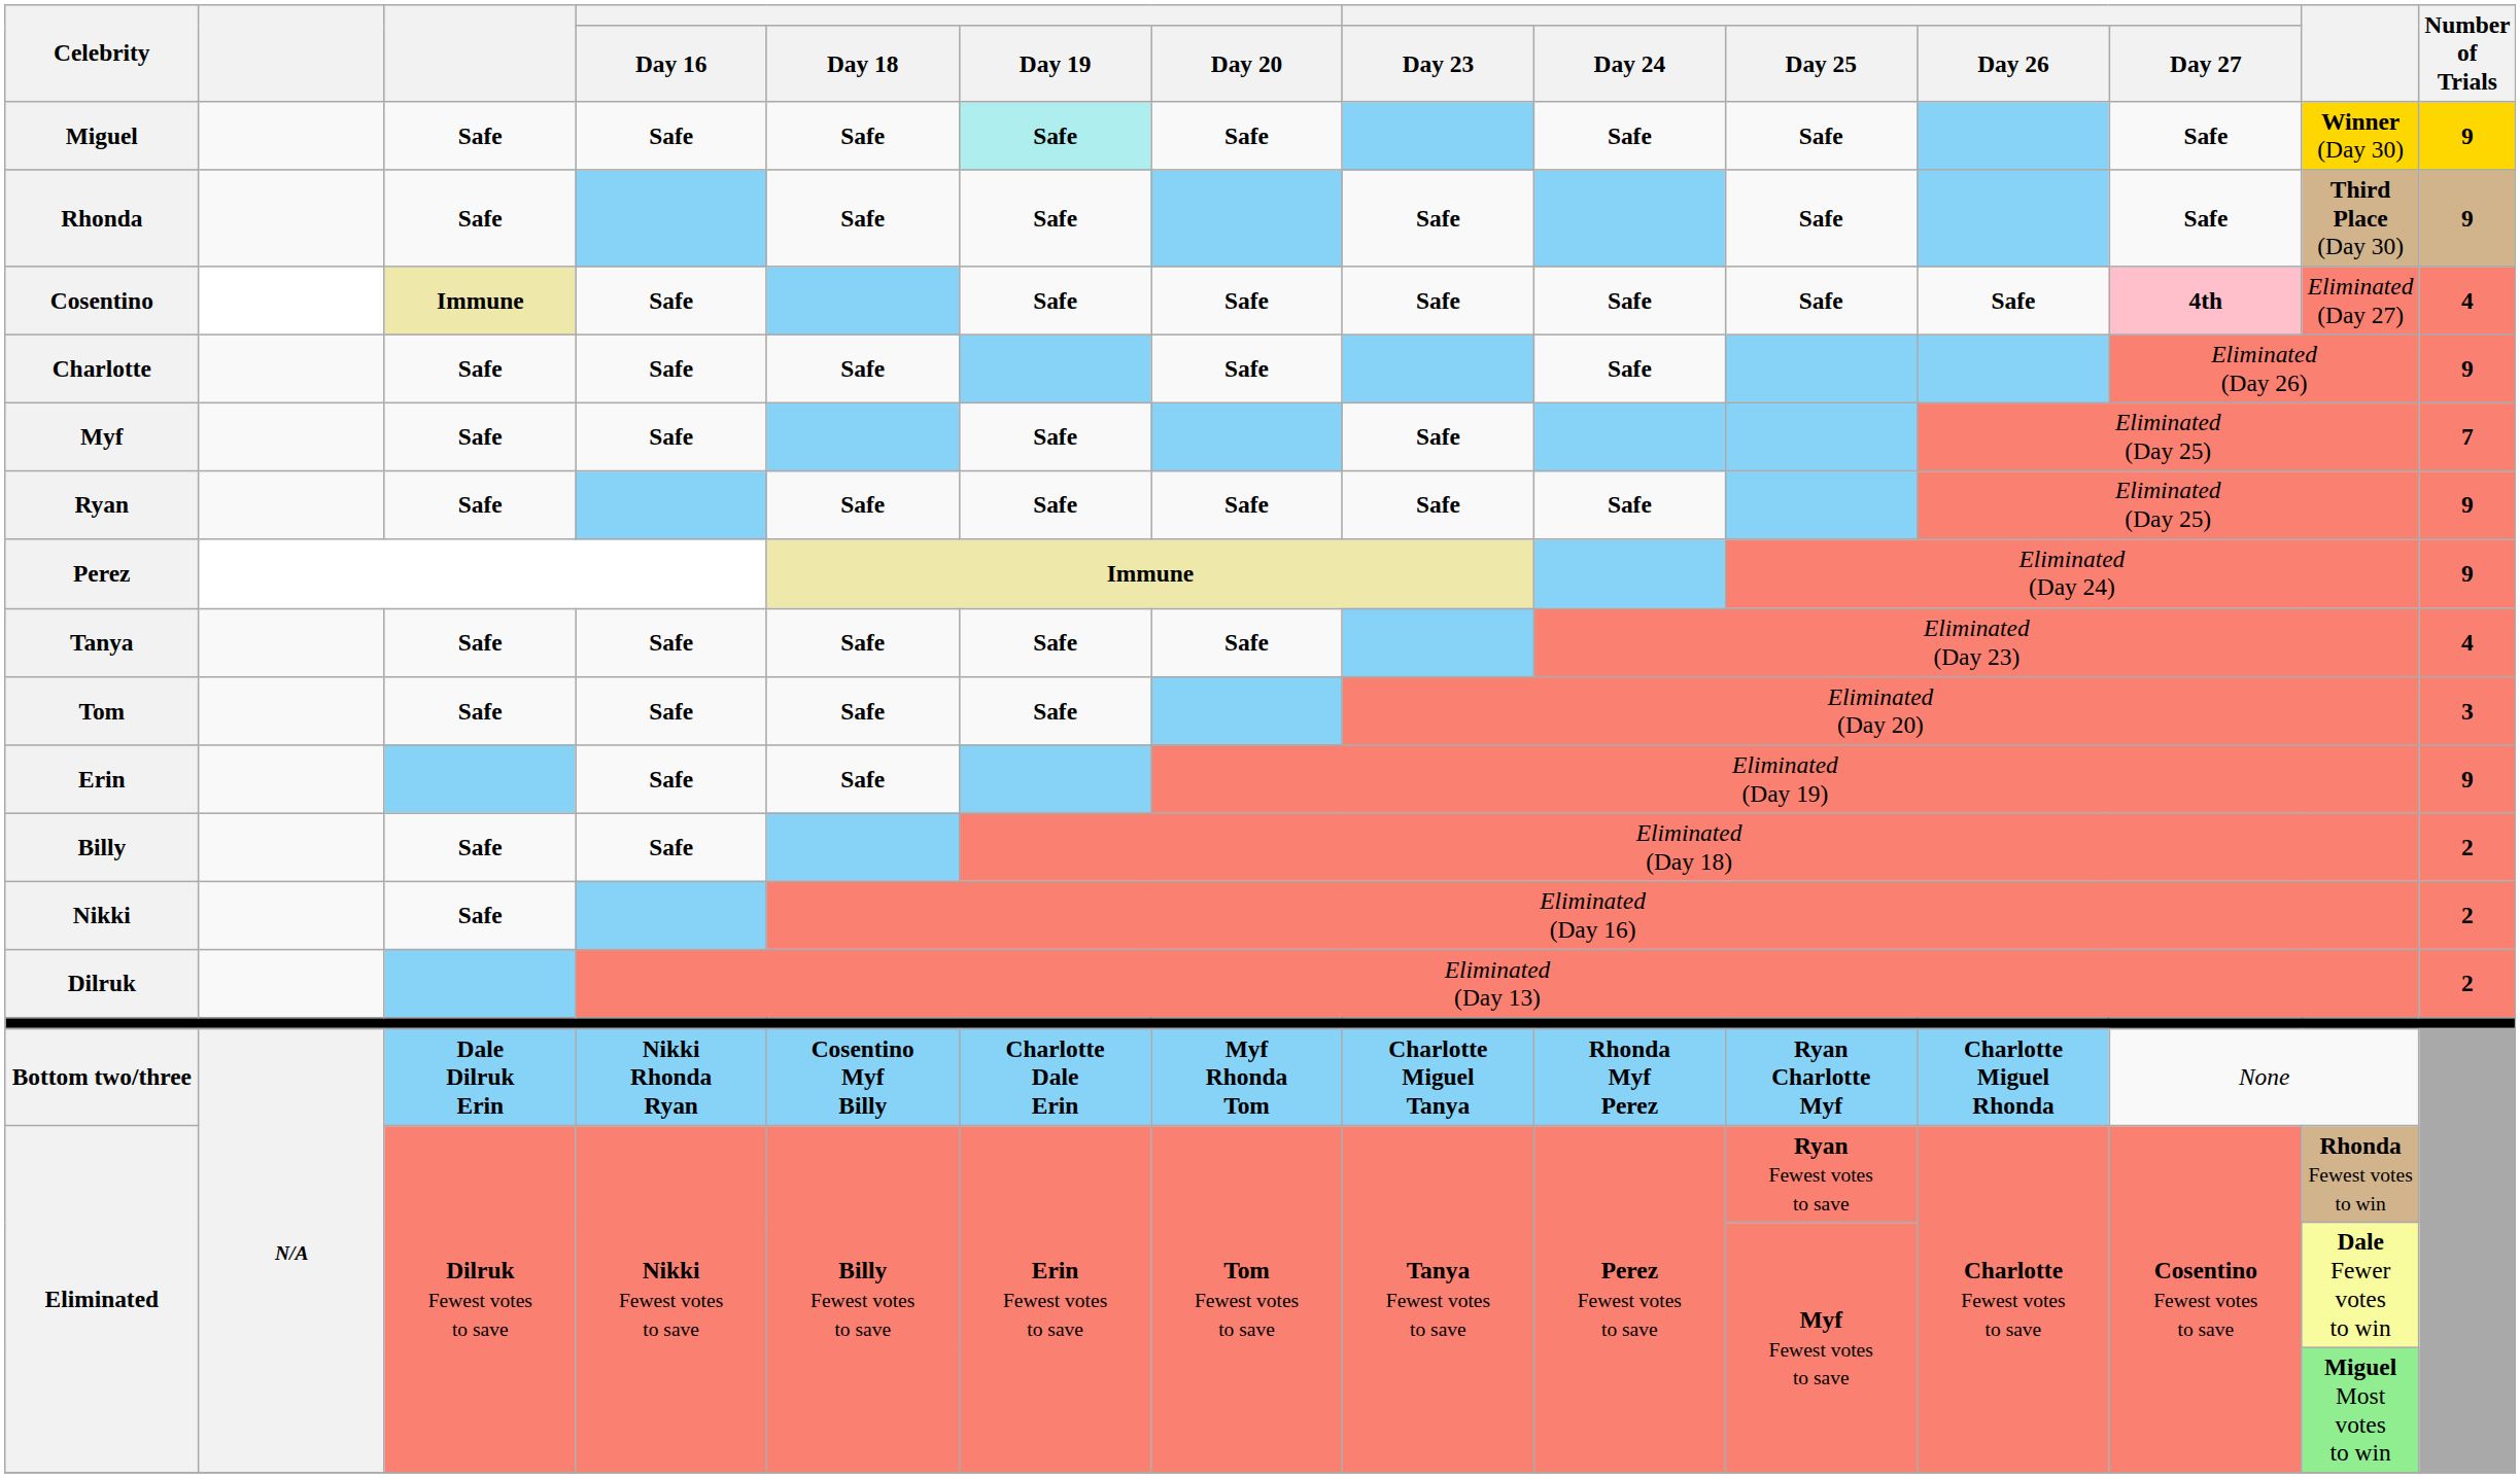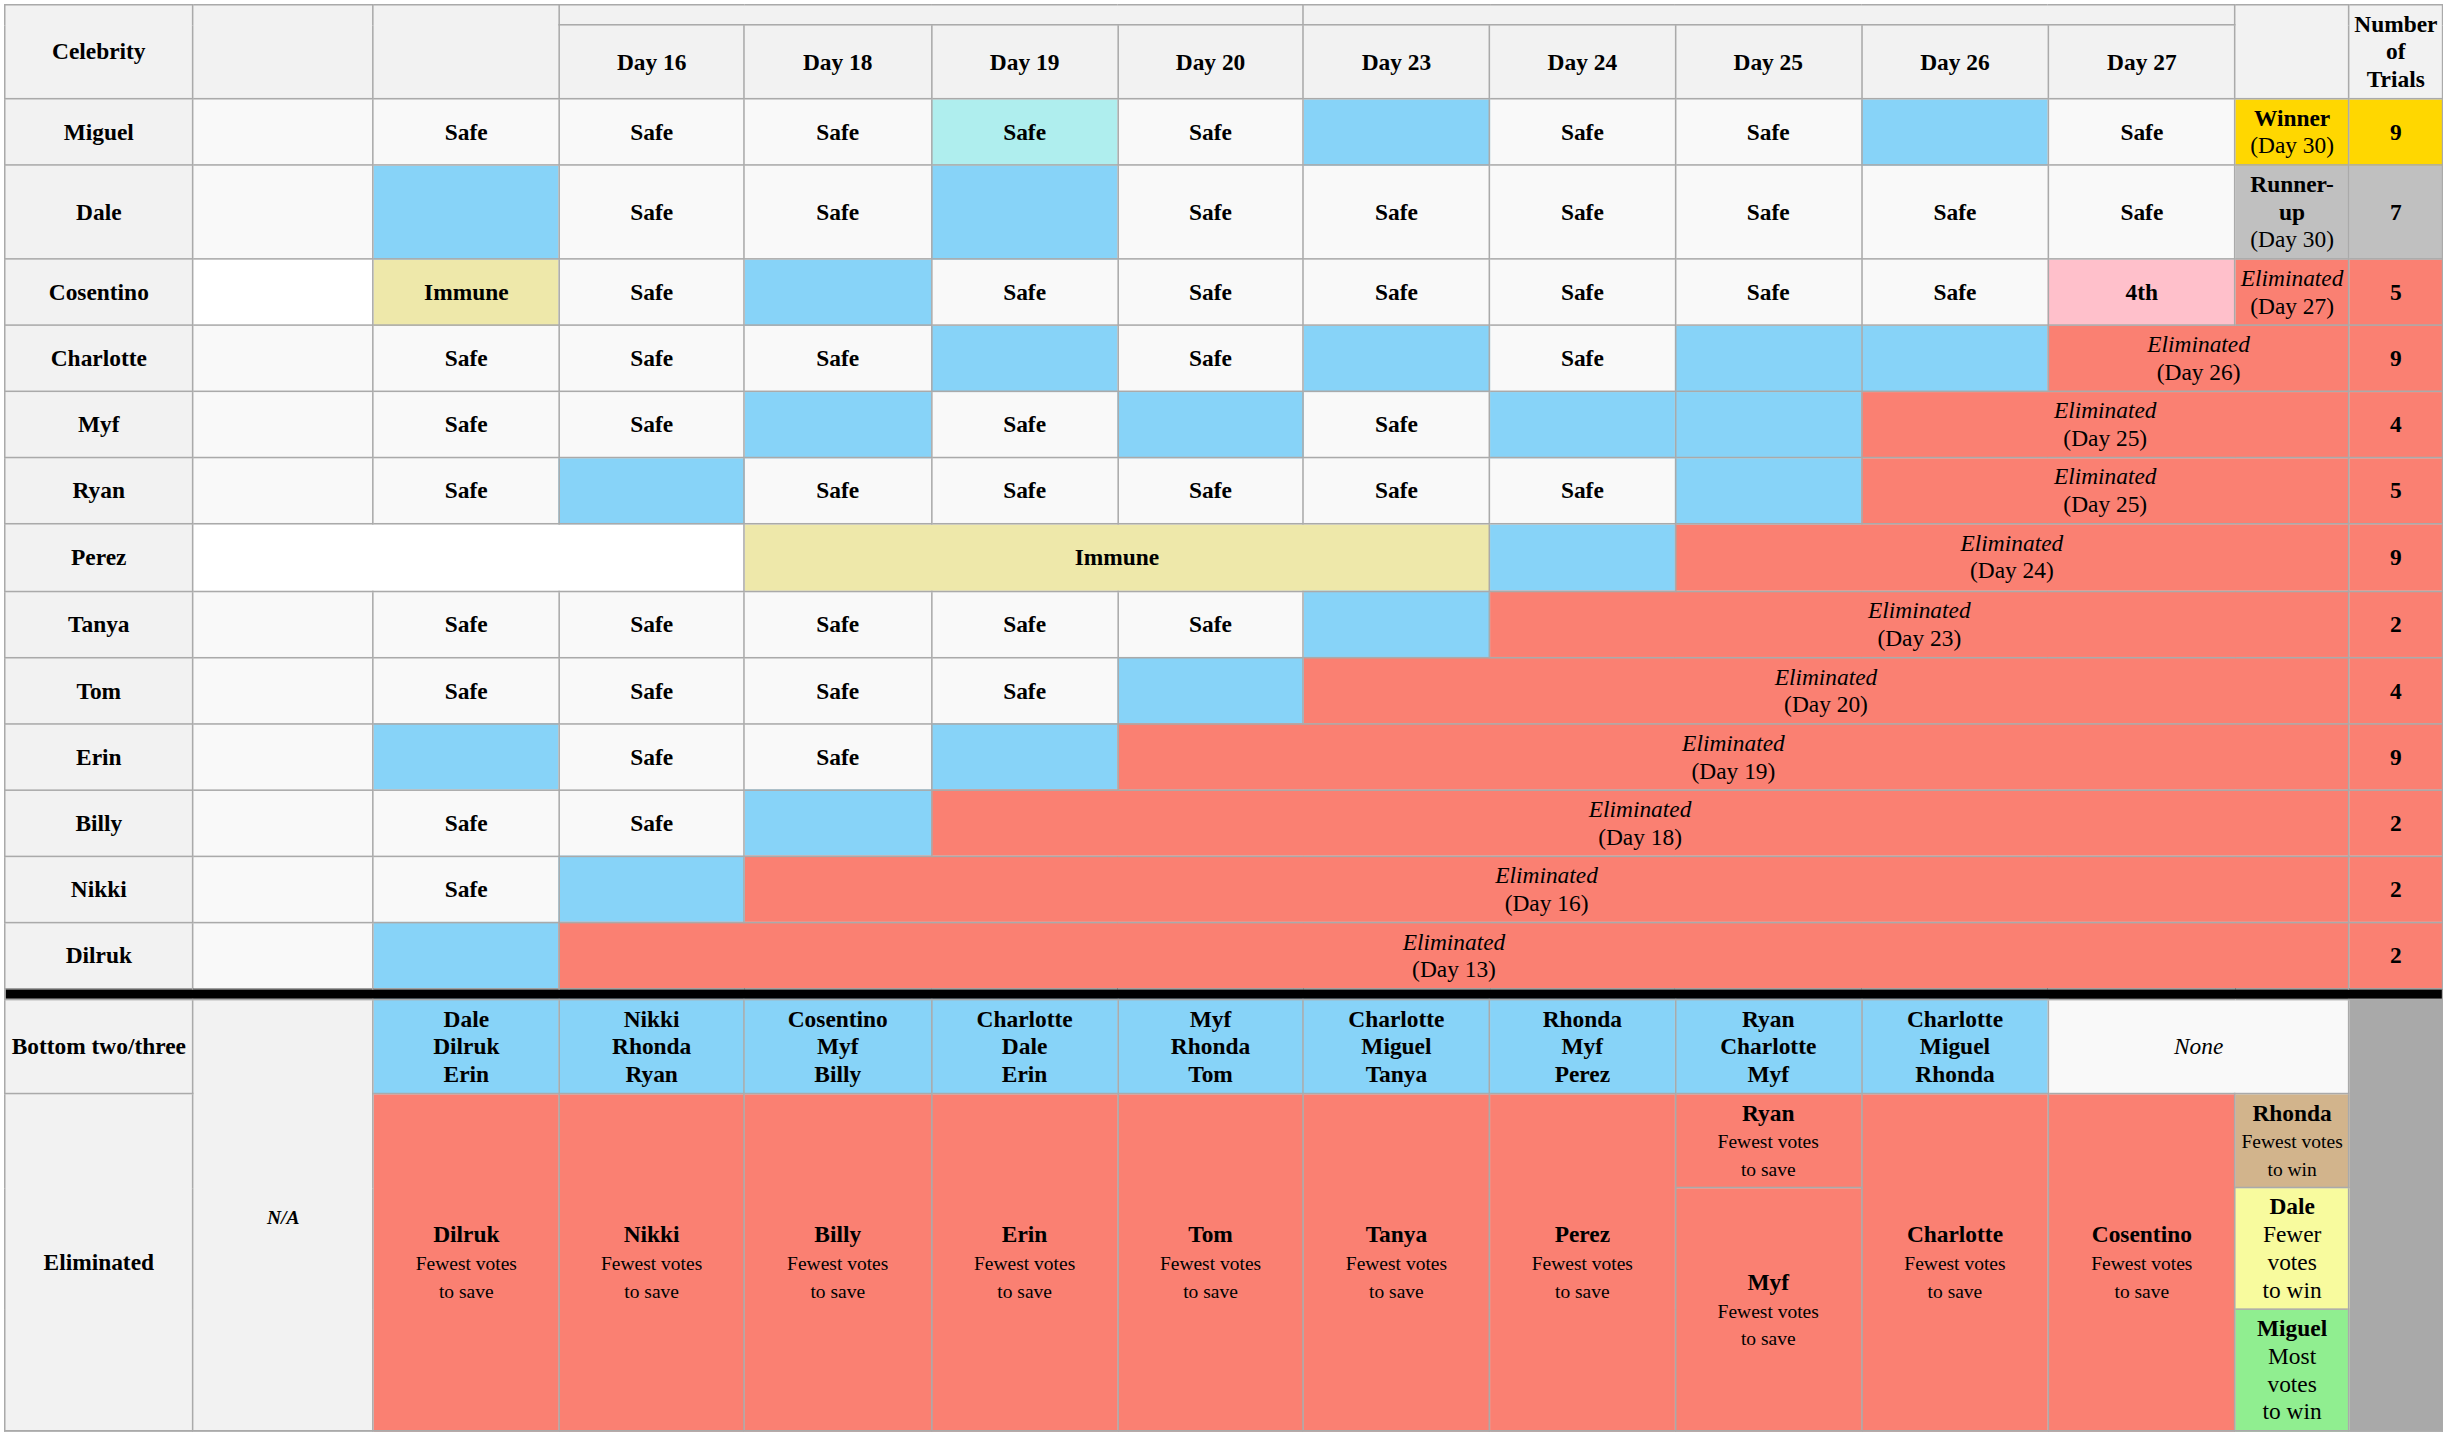+ row: Dale | Safe | Safe | Safe | Safe | Safe | Safe | Safe | Safe | Runner-up (Day 30) | 7
- row: Rhonda | Safe | Safe | Safe | Safe | Safe | Safe | Third Place (Day 30) | 9
Cosentino | Number of Trials: 4 -> 5
Myf | Number of Trials: 7 -> 4
Ryan | Number of Trials: 9 -> 5
Tanya | Number of Trials: 4 -> 2
Tom | Number of Trials: 3 -> 4
